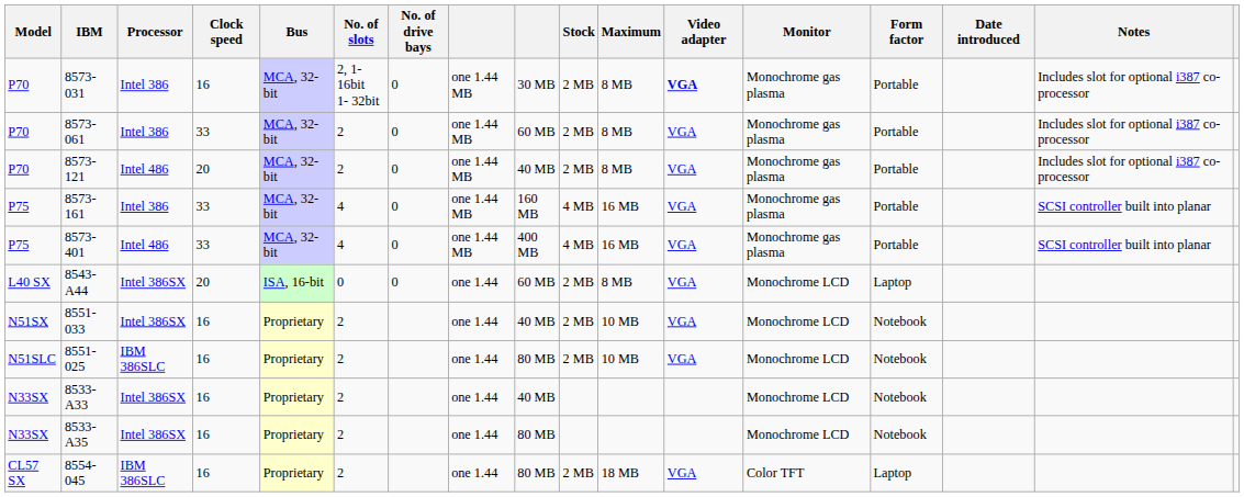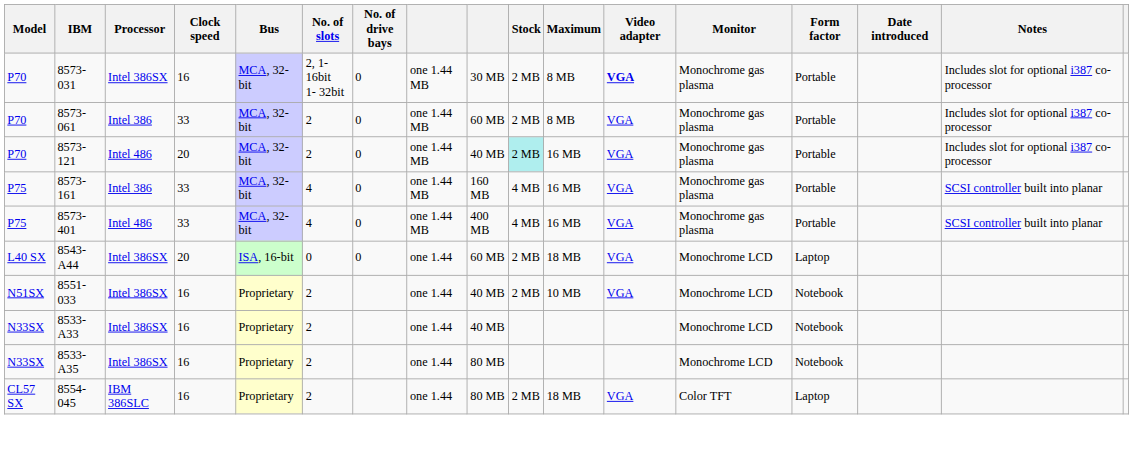8573-031 | Processor: Intel 386 -> Intel 386SX
8573-121 | Stock: no background -> paleturquoise background
8573-121 | Maximum: 8 MB -> 16 MB
8543-A44 | Maximum: 8 MB -> 18 MB
- row: N51SLC | 8551-025 | IBM 386SLC | 16 | Proprietary | 2 | one 1.44 | 80 MB | 2 MB | 10 MB | VGA | Monochrome LCD | Notebook
